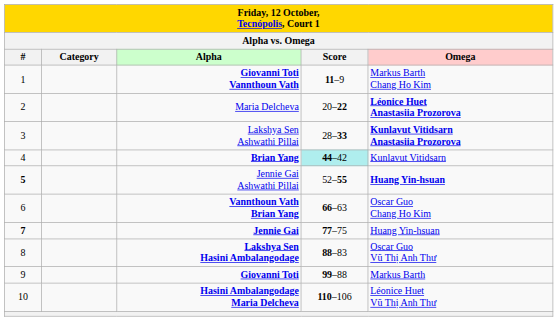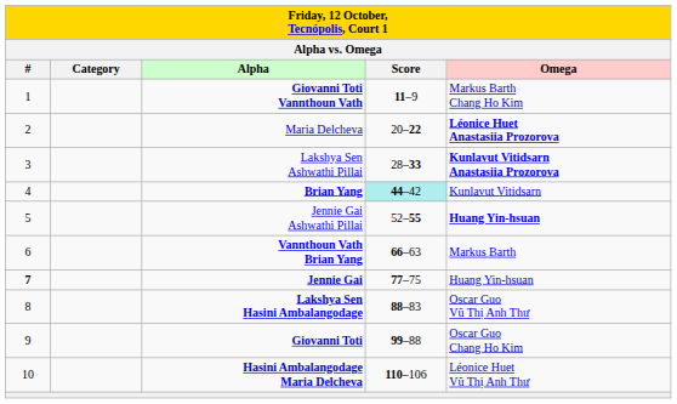Jennie Gai Ashwathi Pillai | #: bold -> normal
Vannthoun Vath Brian Yang | Omega: Oscar Guo Chang Ho Kim -> Markus Barth
Giovanni Toti | Omega: Markus Barth -> Oscar Guo Chang Ho Kim
